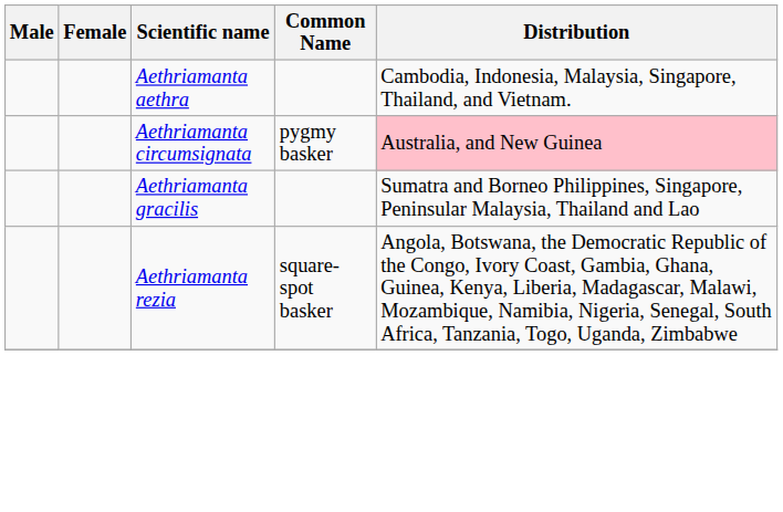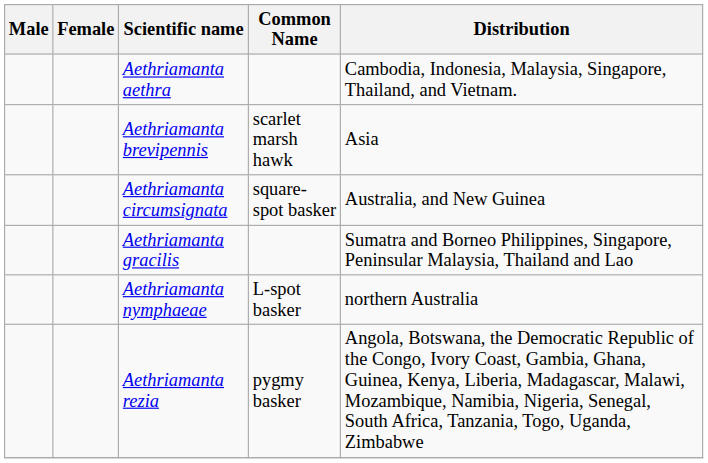+ row: Aethriamanta brevipennis | scarlet marsh hawk | Asia
Aethriamanta circumsignata | Common Name: pygmy basker -> square-spot basker
Aethriamanta circumsignata | Distribution: pink background -> no background
+ row: Aethriamanta nymphaeae | L-spot basker | northern Australia
Aethriamanta rezia | Common Name: square-spot basker -> pygmy basker
